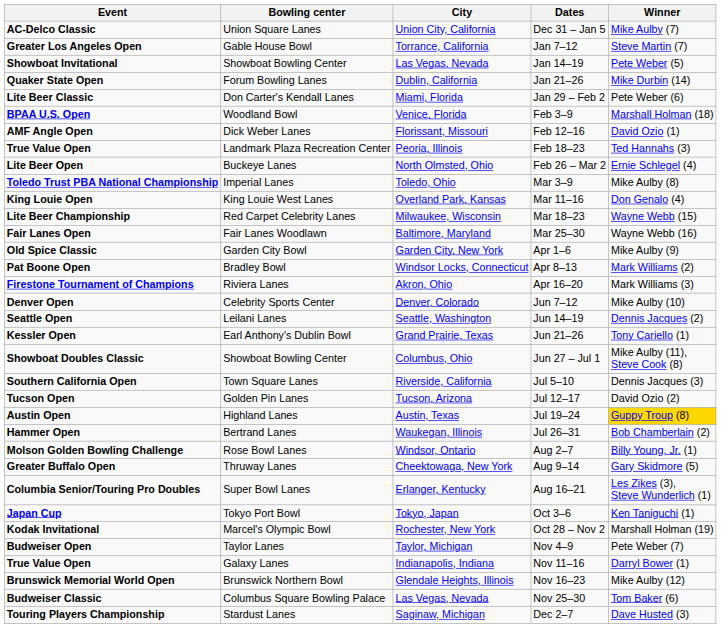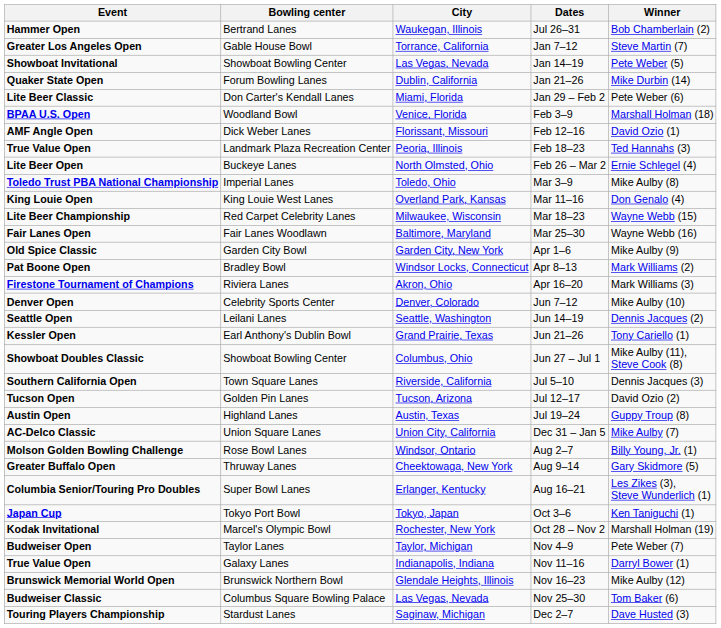rows swapped: Dec 31 – Jan 5 <-> Jul 26–31
Jul 19–24 | Winner: gold background -> no background
